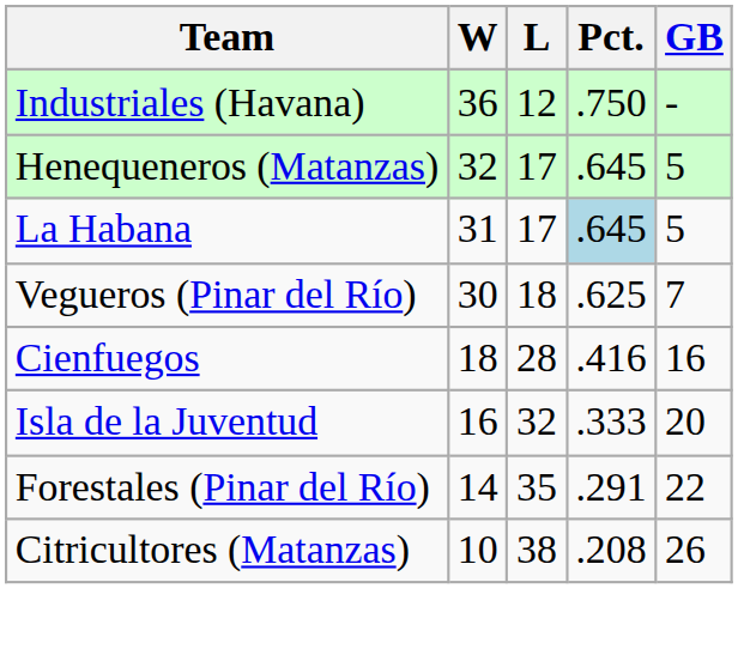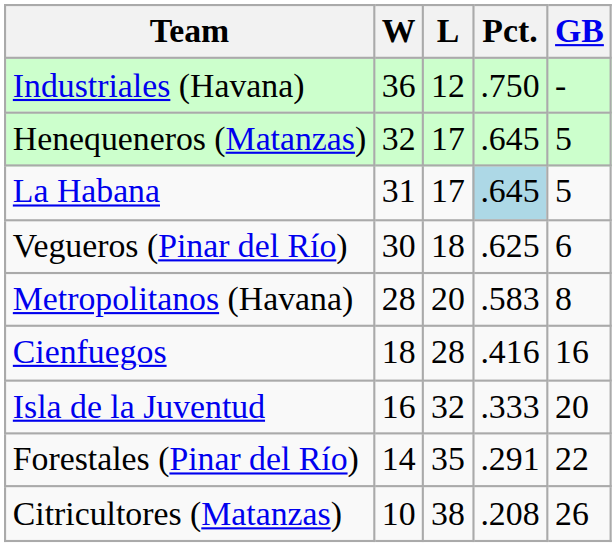Vegueros (Pinar del Río) | GB: 7 -> 6
+ row: Metropolitanos (Havana) | 28 | 20 | .583 | 8
